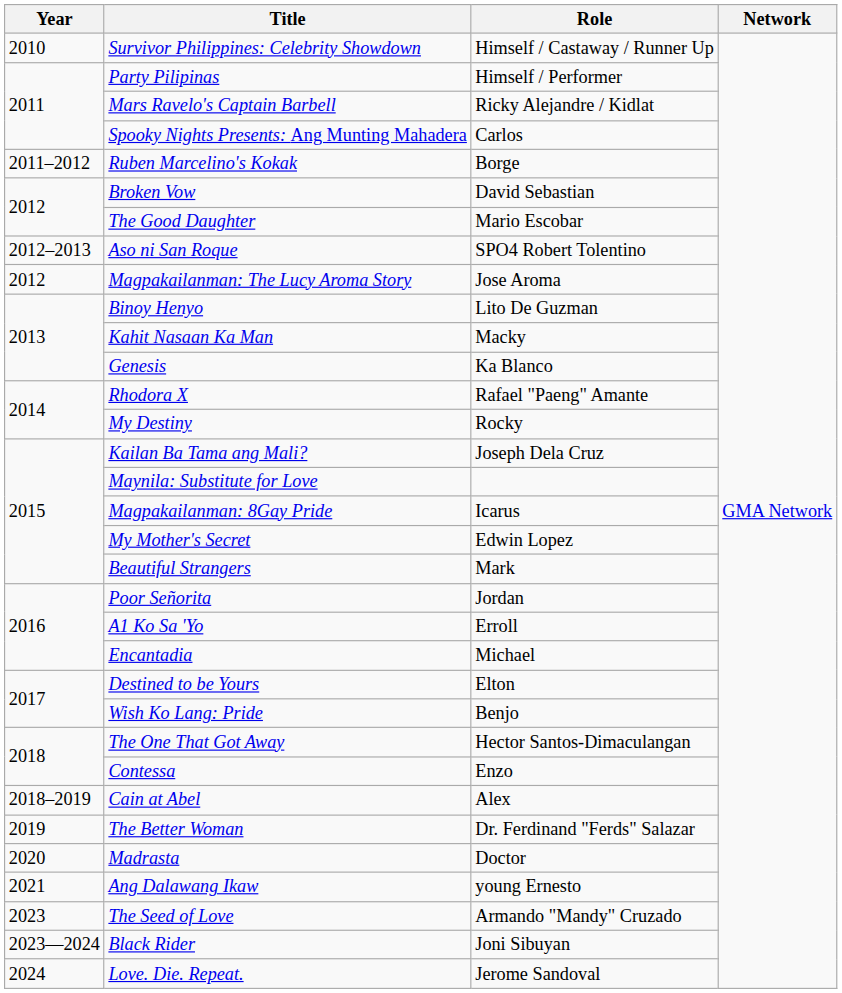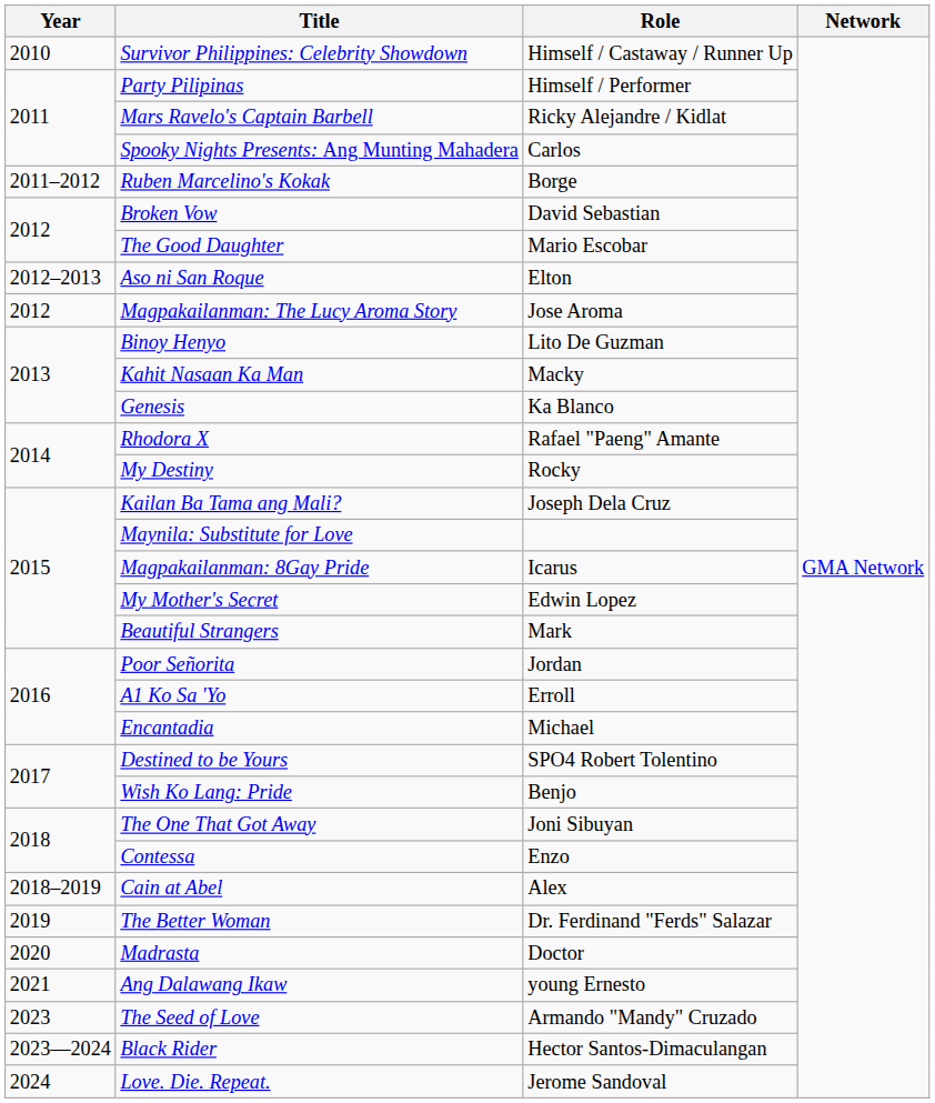Aso ni San Roque | Role: SPO4 Robert Tolentino -> Elton
Destined to be Yours | Role: Elton -> SPO4 Robert Tolentino
The One That Got Away | Role: Hector Santos-Dimaculangan -> Joni Sibuyan
Black Rider | Role: Joni Sibuyan -> Hector Santos-Dimaculangan
